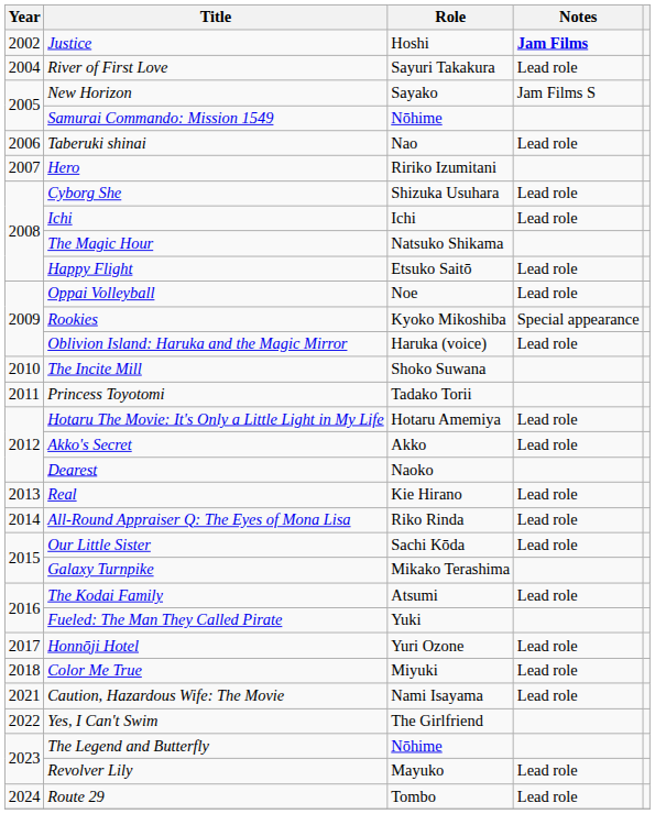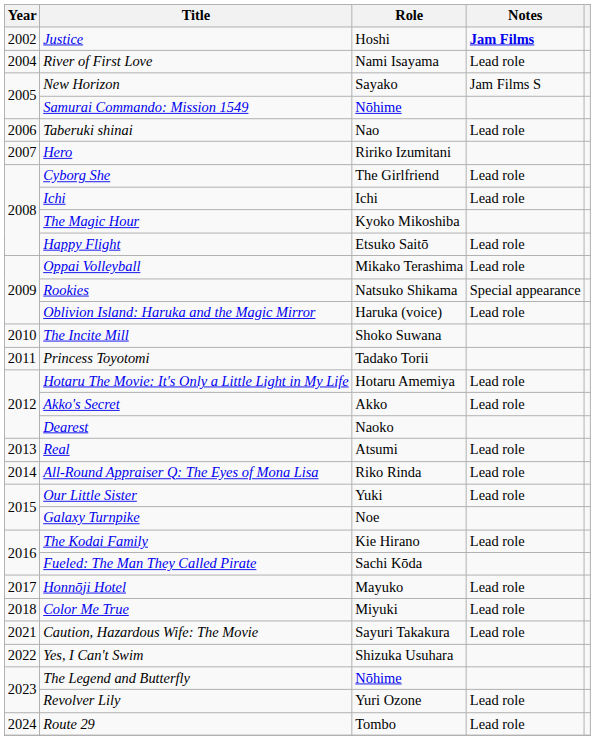River of First Love | Role: Sayuri Takakura -> Nami Isayama
Cyborg She | Role: Shizuka Usuhara -> The Girlfriend
The Magic Hour | Role: Natsuko Shikama -> Kyoko Mikoshiba
Oppai Volleyball | Role: Noe -> Mikako Terashima
Rookies | Role: Kyoko Mikoshiba -> Natsuko Shikama
Real | Role: Kie Hirano -> Atsumi
Our Little Sister | Role: Sachi Kōda -> Yuki
Galaxy Turnpike | Role: Mikako Terashima -> Noe
The Kodai Family | Role: Atsumi -> Kie Hirano
Fueled: The Man They Called Pirate | Role: Yuki -> Sachi Kōda
Honnōji Hotel | Role: Yuri Ozone -> Mayuko
Caution, Hazardous Wife: The Movie | Role: Nami Isayama -> Sayuri Takakura
Yes, I Can't Swim | Role: The Girlfriend -> Shizuka Usuhara
Revolver Lily | Role: Mayuko -> Yuri Ozone
